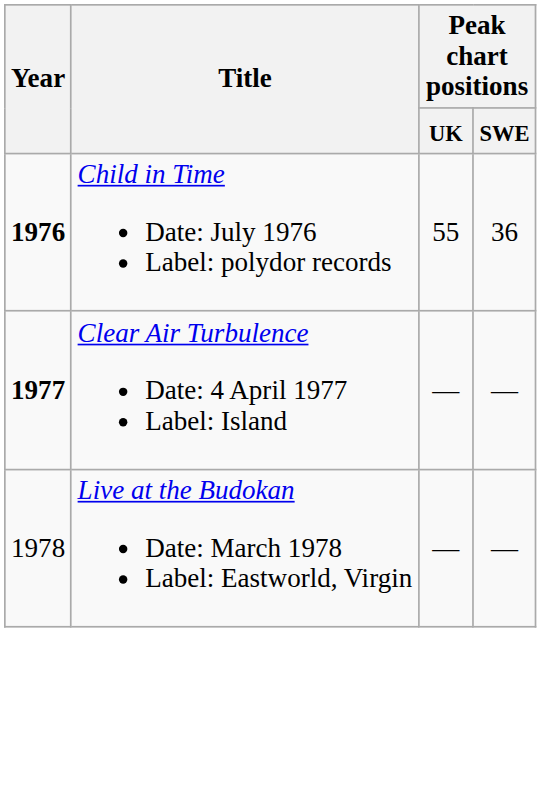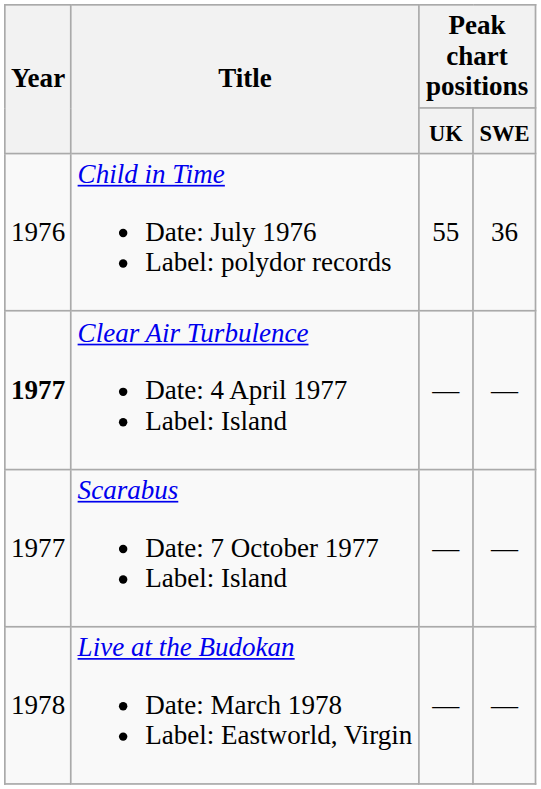Child in Time Date: July 1976 Label: polydor records | Year: bold -> normal
+ row: 1977 | Scarabus Date: 7 October 1977 Label: Island | — | —
